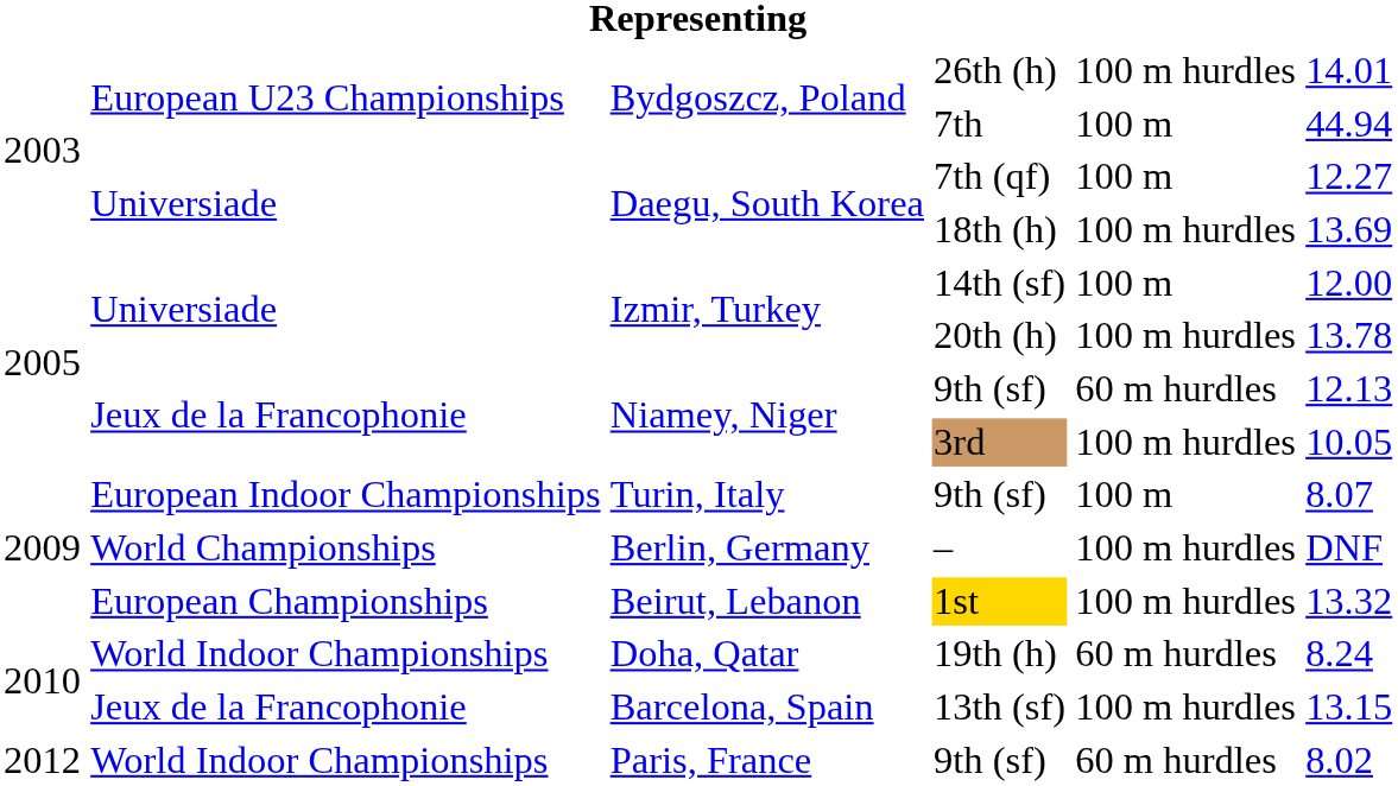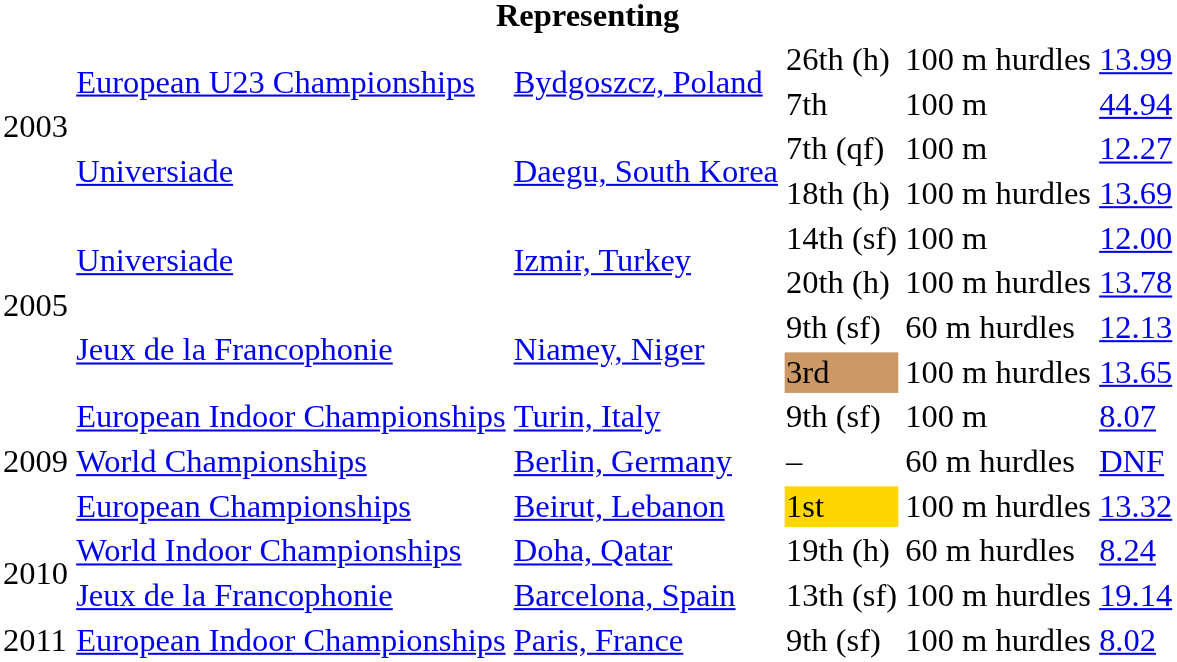26th (h) | column 6: 14.01 -> 13.99
3rd | column 6: 10.05 -> 13.65
– | column 5: 100 m hurdles -> 60 m hurdles
13th (sf) | column 6: 13.15 -> 19.14
Paris, France / 9th (sf) | column 1: 2012 -> 2011
Paris, France / 9th (sf) | column 2: World Indoor Championships -> European Indoor Championships
Paris, France / 9th (sf) | column 5: 60 m hurdles -> 100 m hurdles
